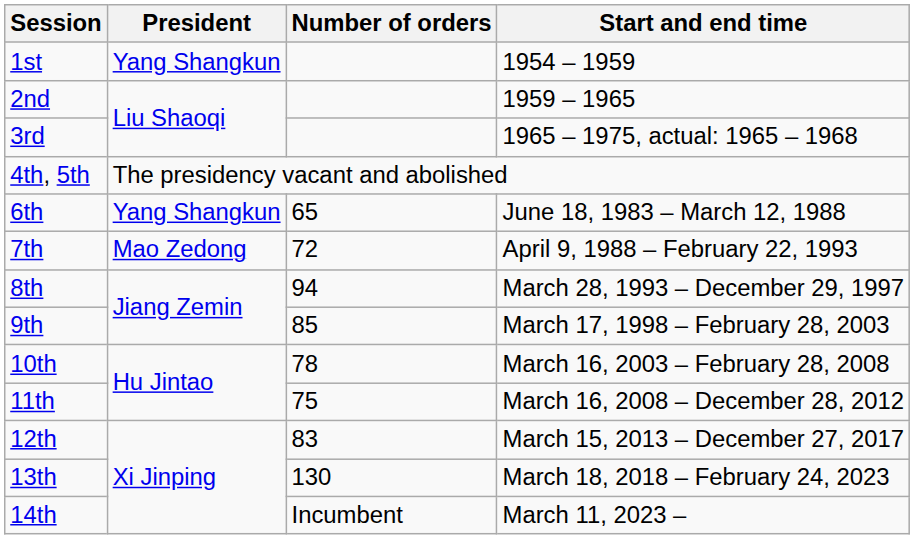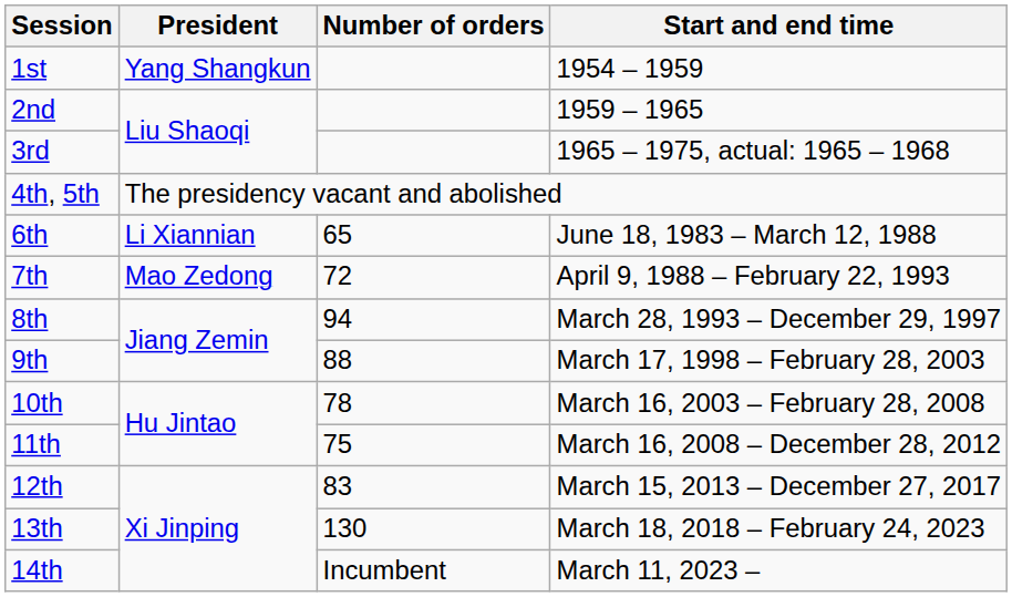6th | President: Yang Shangkun -> Li Xiannian
9th | Number of orders: 85 -> 88
